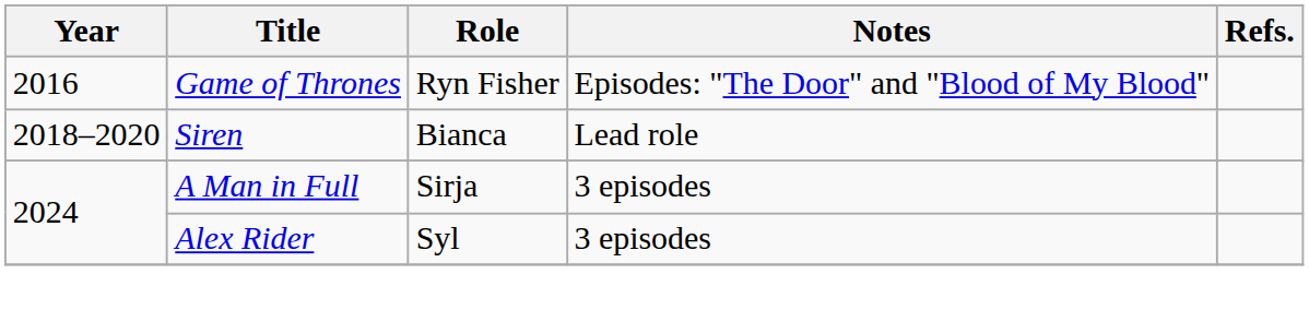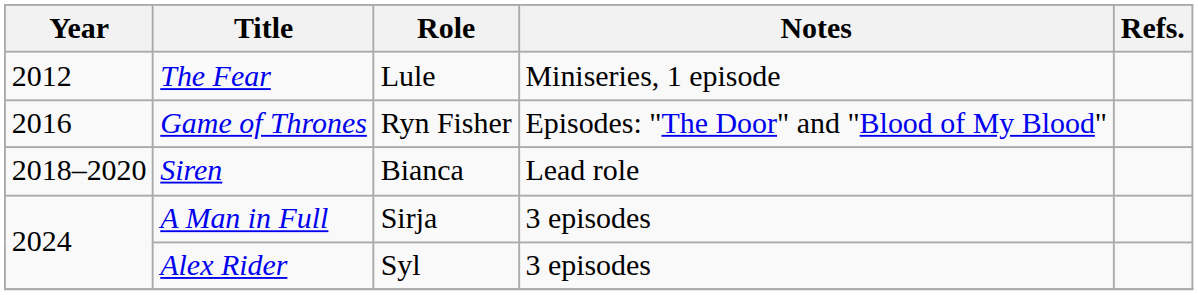+ row: 2012 | The Fear | Lule | Miniseries, 1 episode
